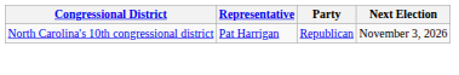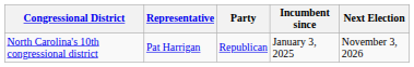+ column: Incumbent since | January 3, 2025
